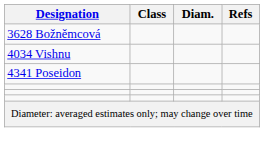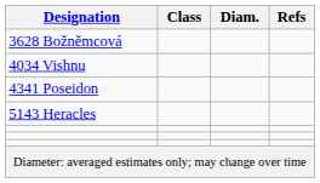+ row: 5143 Heracles
